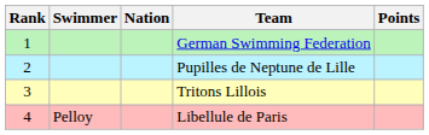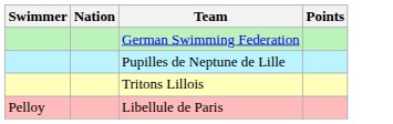- column: Rank | 1 | 2 | 3 | 4
